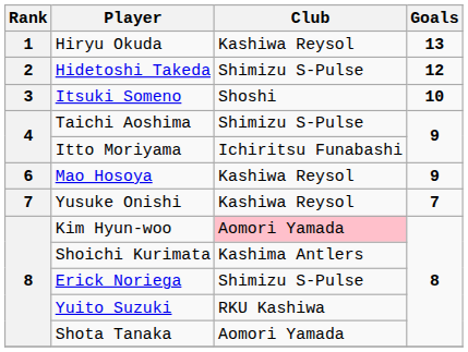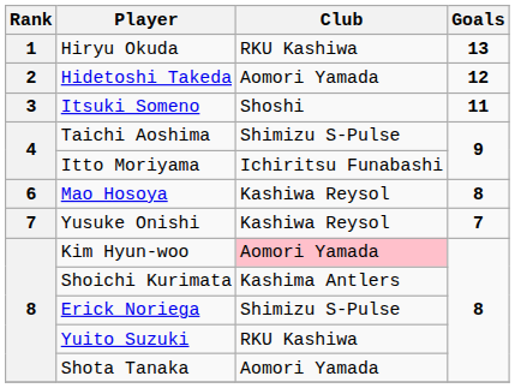Hiryu Okuda | Club: Kashiwa Reysol -> RKU Kashiwa
Hidetoshi Takeda | Club: Shimizu S-Pulse -> Aomori Yamada
Itsuki Someno | Goals: 10 -> 11
Mao Hosoya | Goals: 9 -> 8
